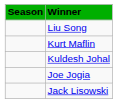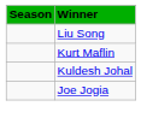- row: Jack Lisowski
